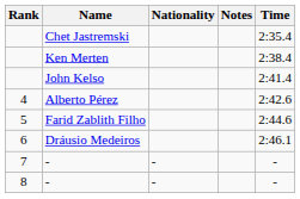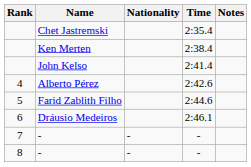columns swapped: Time <-> Notes
